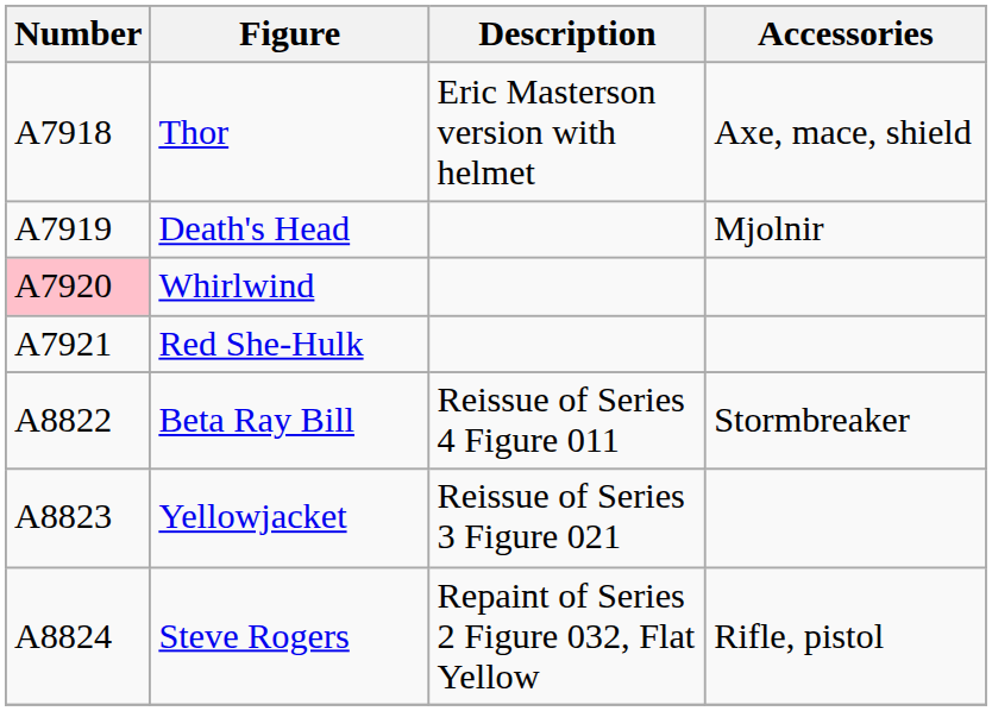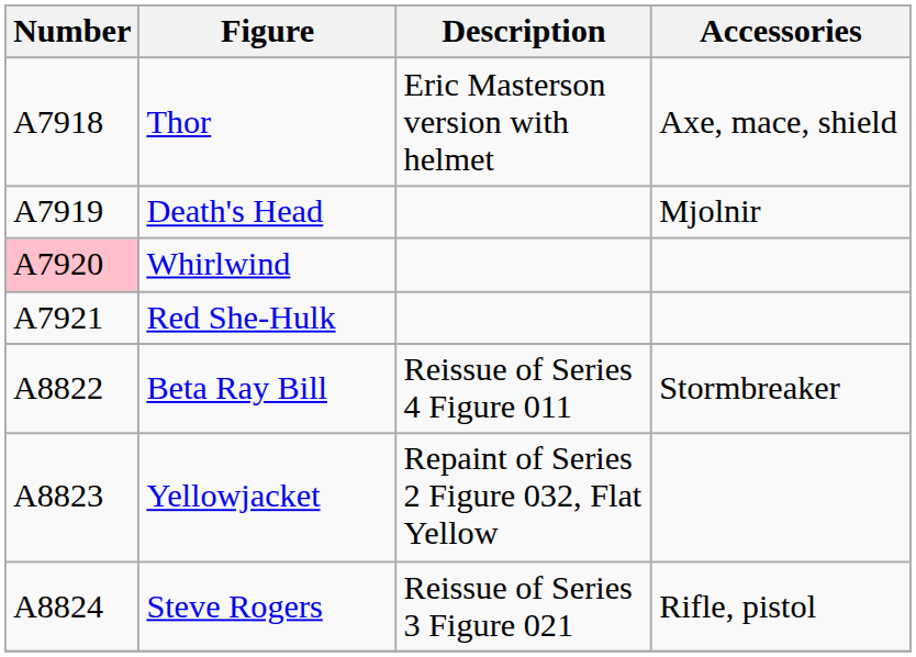Yellowjacket | Description: Reissue of Series 3 Figure 021 -> Repaint of Series 2 Figure 032, Flat Yellow
Steve Rogers | Description: Repaint of Series 2 Figure 032, Flat Yellow -> Reissue of Series 3 Figure 021
